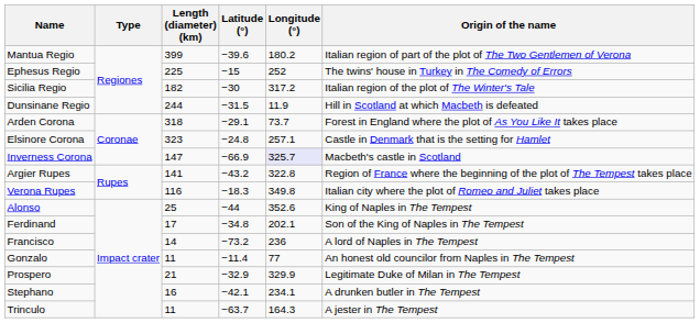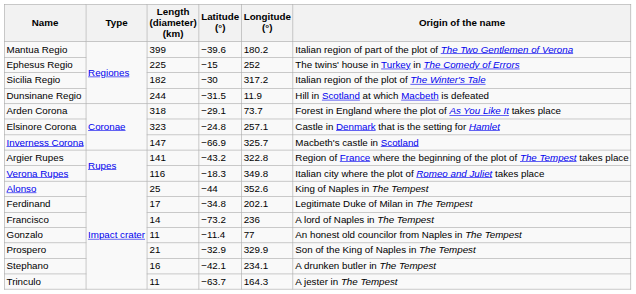Inverness Corona | Longitude (°): lavender background -> no background
Ferdinand | Origin of the name: Son of the King of Naples in The Tempest -> Legitimate Duke of Milan in The Tempest
Prospero | Origin of the name: Legitimate Duke of Milan in The Tempest -> Son of the King of Naples in The Tempest
